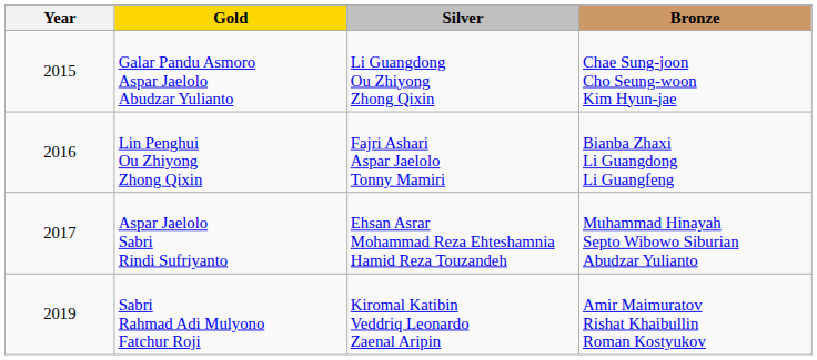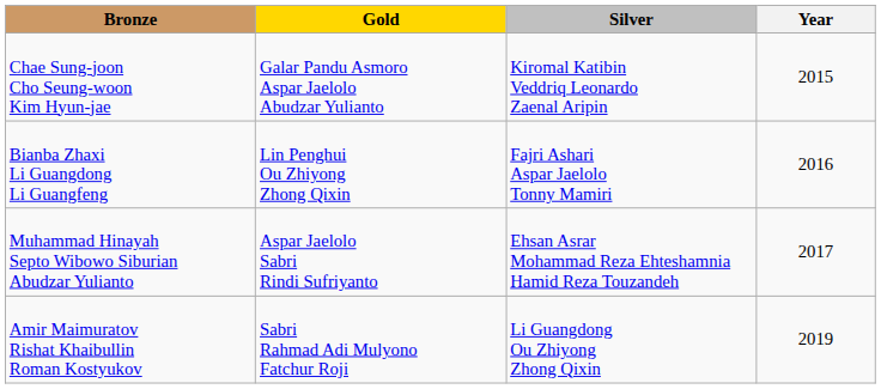columns swapped: Year <-> Bronze
Galar Pandu Asmoro Aspar Jaelolo Abudzar Yulianto | Silver: Li Guangdong Ou Zhiyong Zhong Qixin -> Kiromal Katibin Veddriq Leonardo Zaenal Aripin
Sabri Rahmad Adi Mulyono Fatchur Roji | Silver: Kiromal Katibin Veddriq Leonardo Zaenal Aripin -> Li Guangdong Ou Zhiyong Zhong Qixin
